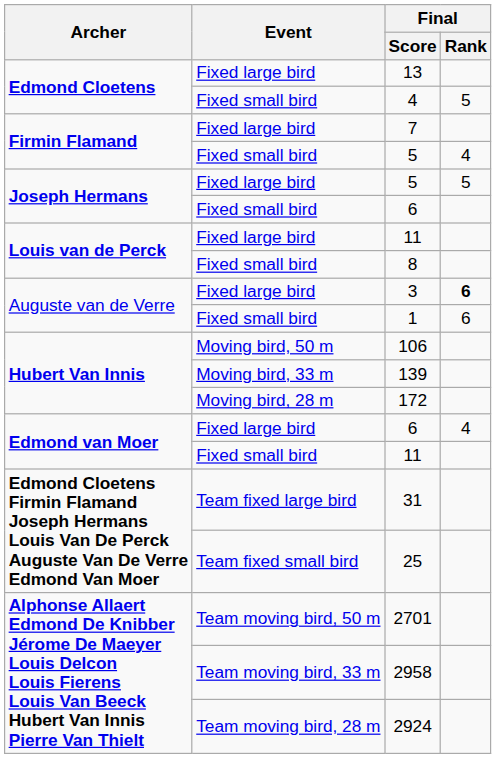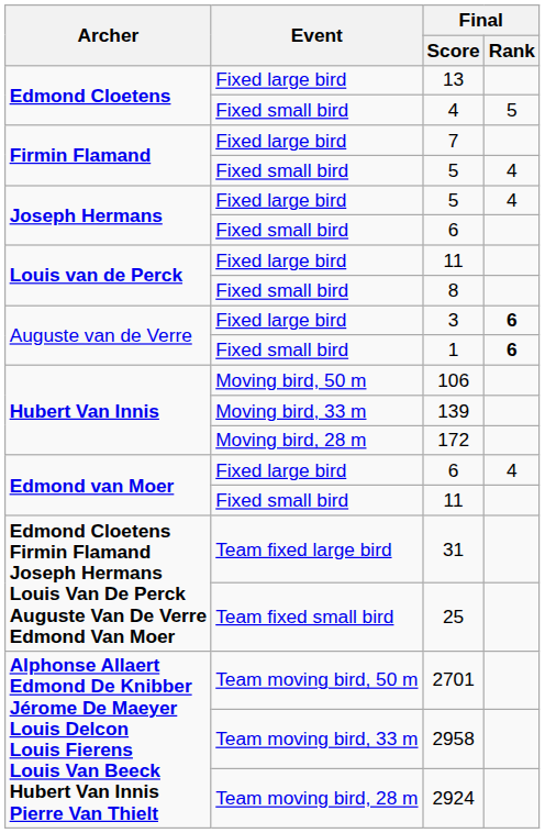Fixed large bird / 5 | Final / Rank: 5 -> 4
1 | Final / Rank: normal -> bold
